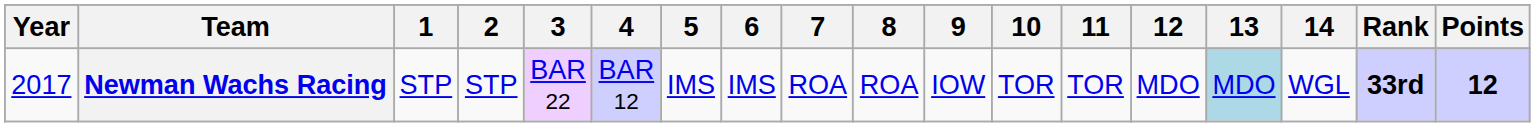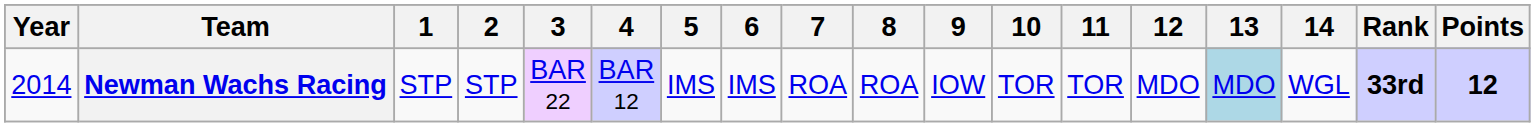Newman Wachs Racing | Year: 2017 -> 2014
